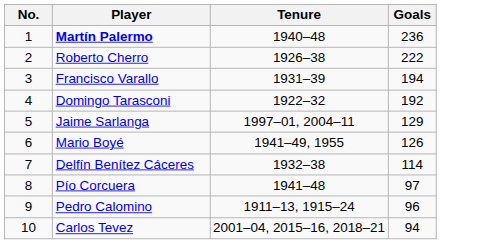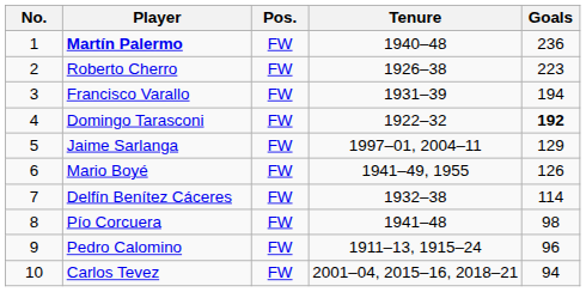+ column: Pos. | FW | FW | FW | FW | FW | FW | FW | FW | FW | FW
Roberto Cherro | Goals: 222 -> 223
Domingo Tarasconi | Goals: normal -> bold
Pío Corcuera | Goals: 97 -> 98
